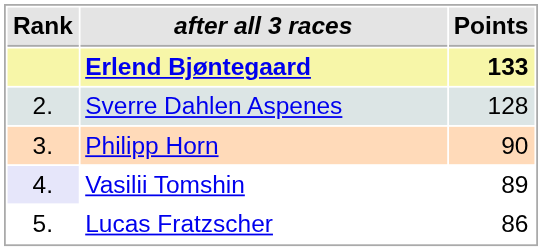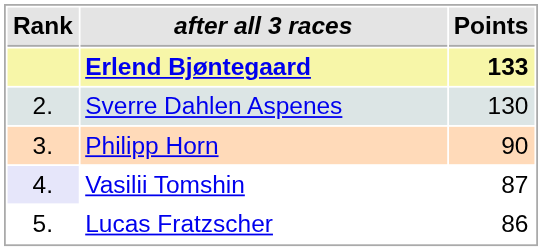Sverre Dahlen Aspenes | Points: 128 -> 130
Vasilii Tomshin | Points: 89 -> 87
